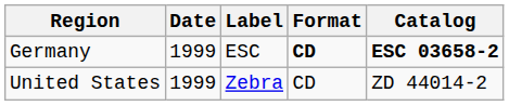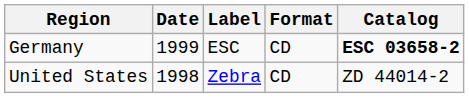Germany | Format: bold -> normal
United States | Date: 1999 -> 1998
